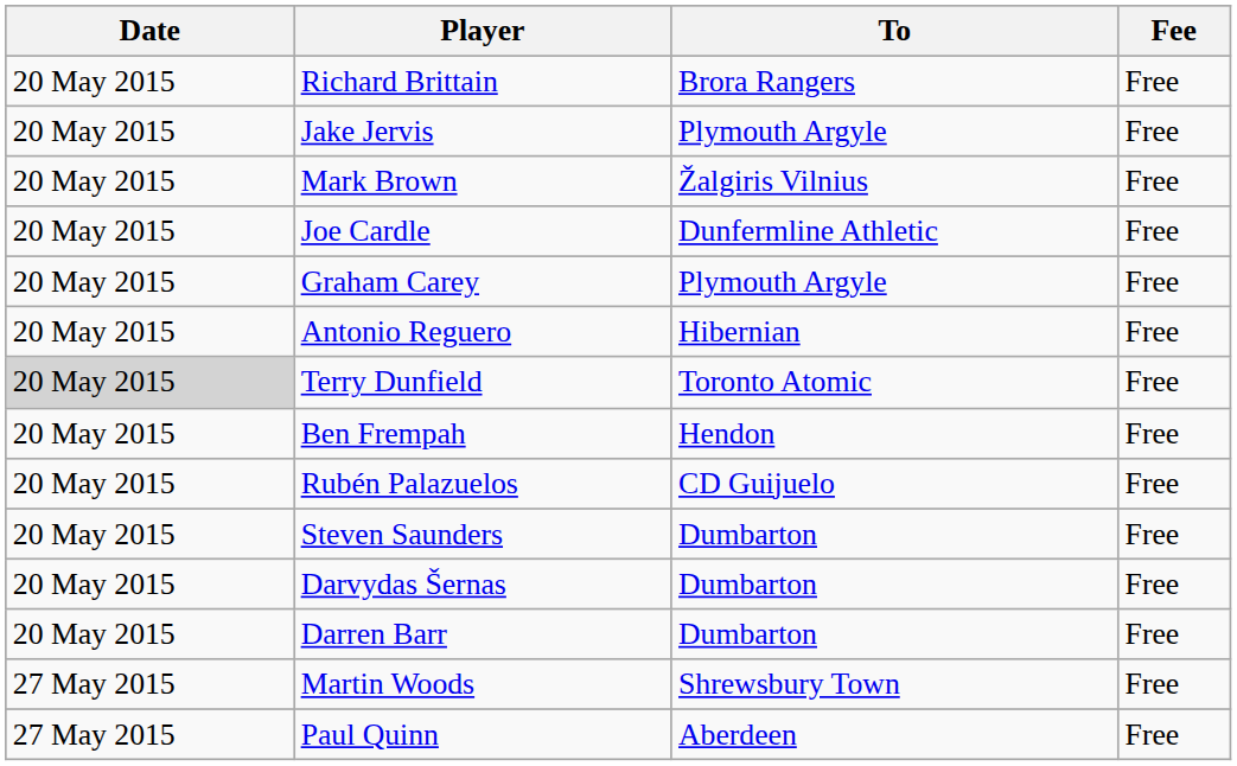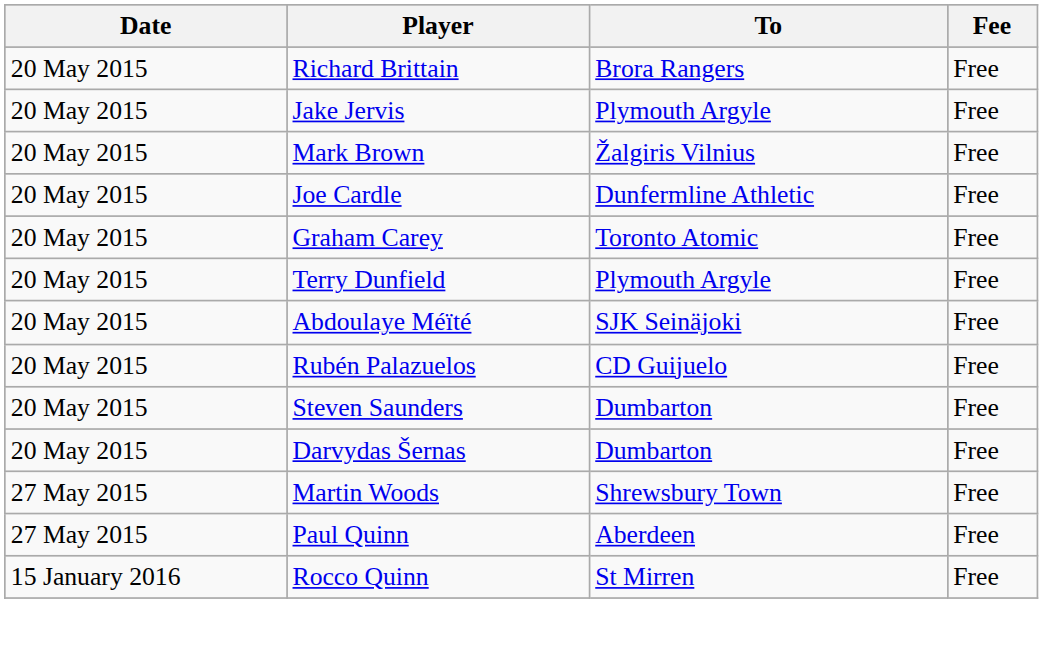Graham Carey | To: Plymouth Argyle -> Toronto Atomic
- row: 20 May 2015 | Antonio Reguero | Hibernian | Free
Terry Dunfield | Date: lightgrey background -> no background
Terry Dunfield | To: Toronto Atomic -> Plymouth Argyle
- row: 20 May 2015 | Ben Frempah | Hendon | Free
+ row: 20 May 2015 | Abdoulaye Méïté | SJK Seinäjoki | Free
- row: 20 May 2015 | Darren Barr | Dumbarton | Free
+ row: 15 January 2016 | Rocco Quinn | St Mirren | Free
